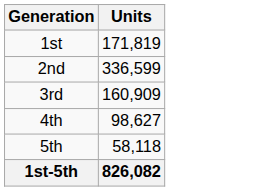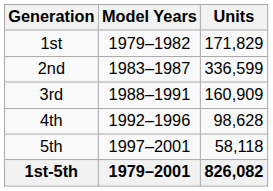+ column: Model Years | 1979–1982 | 1983–1987 | 1988–1991 | 1992–1996 | 1997–2001 | 1979–2001
1st | Units: 171,819 -> 171,829
4th | Units: 98,627 -> 98,628
